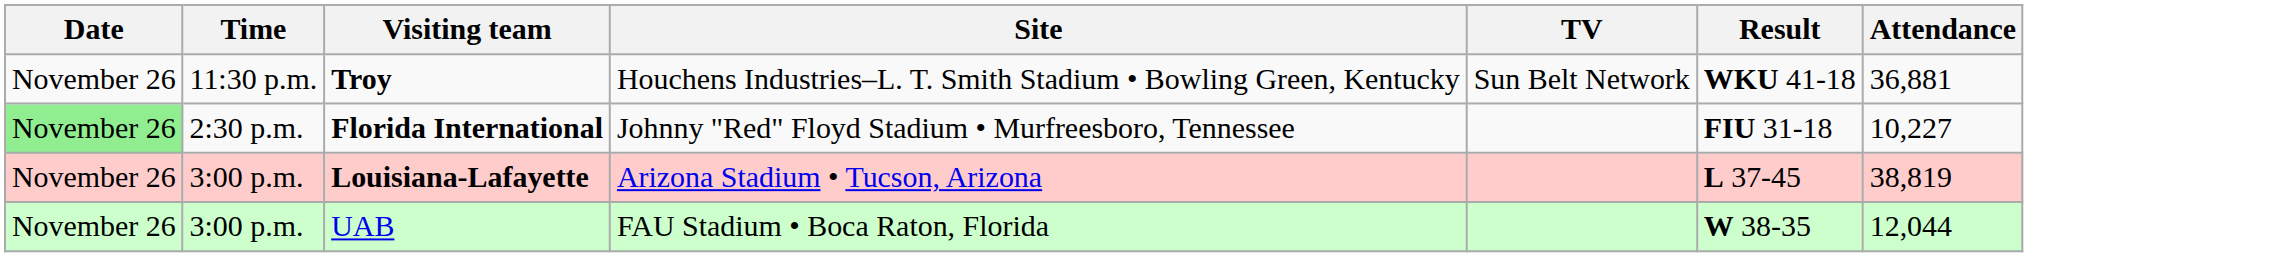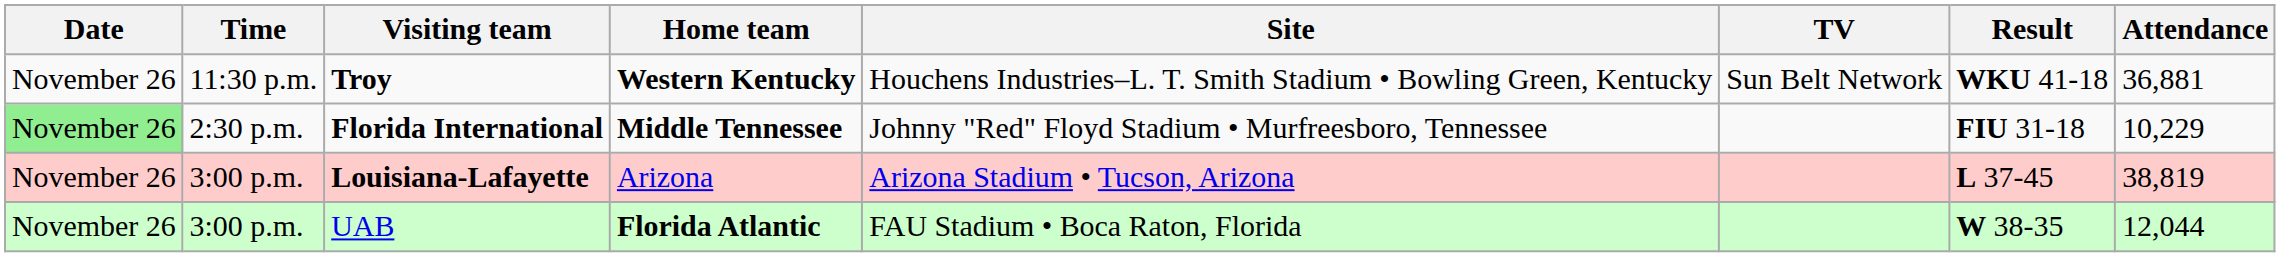+ column: Home team | Western Kentucky | Middle Tennessee | Arizona | Florida Atlantic
Florida International | Attendance: 10,227 -> 10,229
